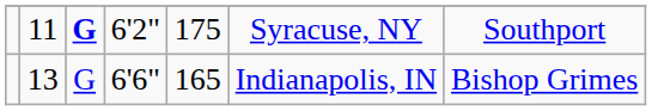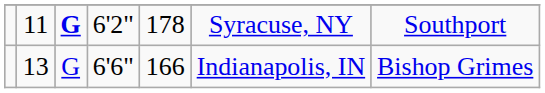11 | column 5: 175 -> 178
13 | column 5: 165 -> 166
